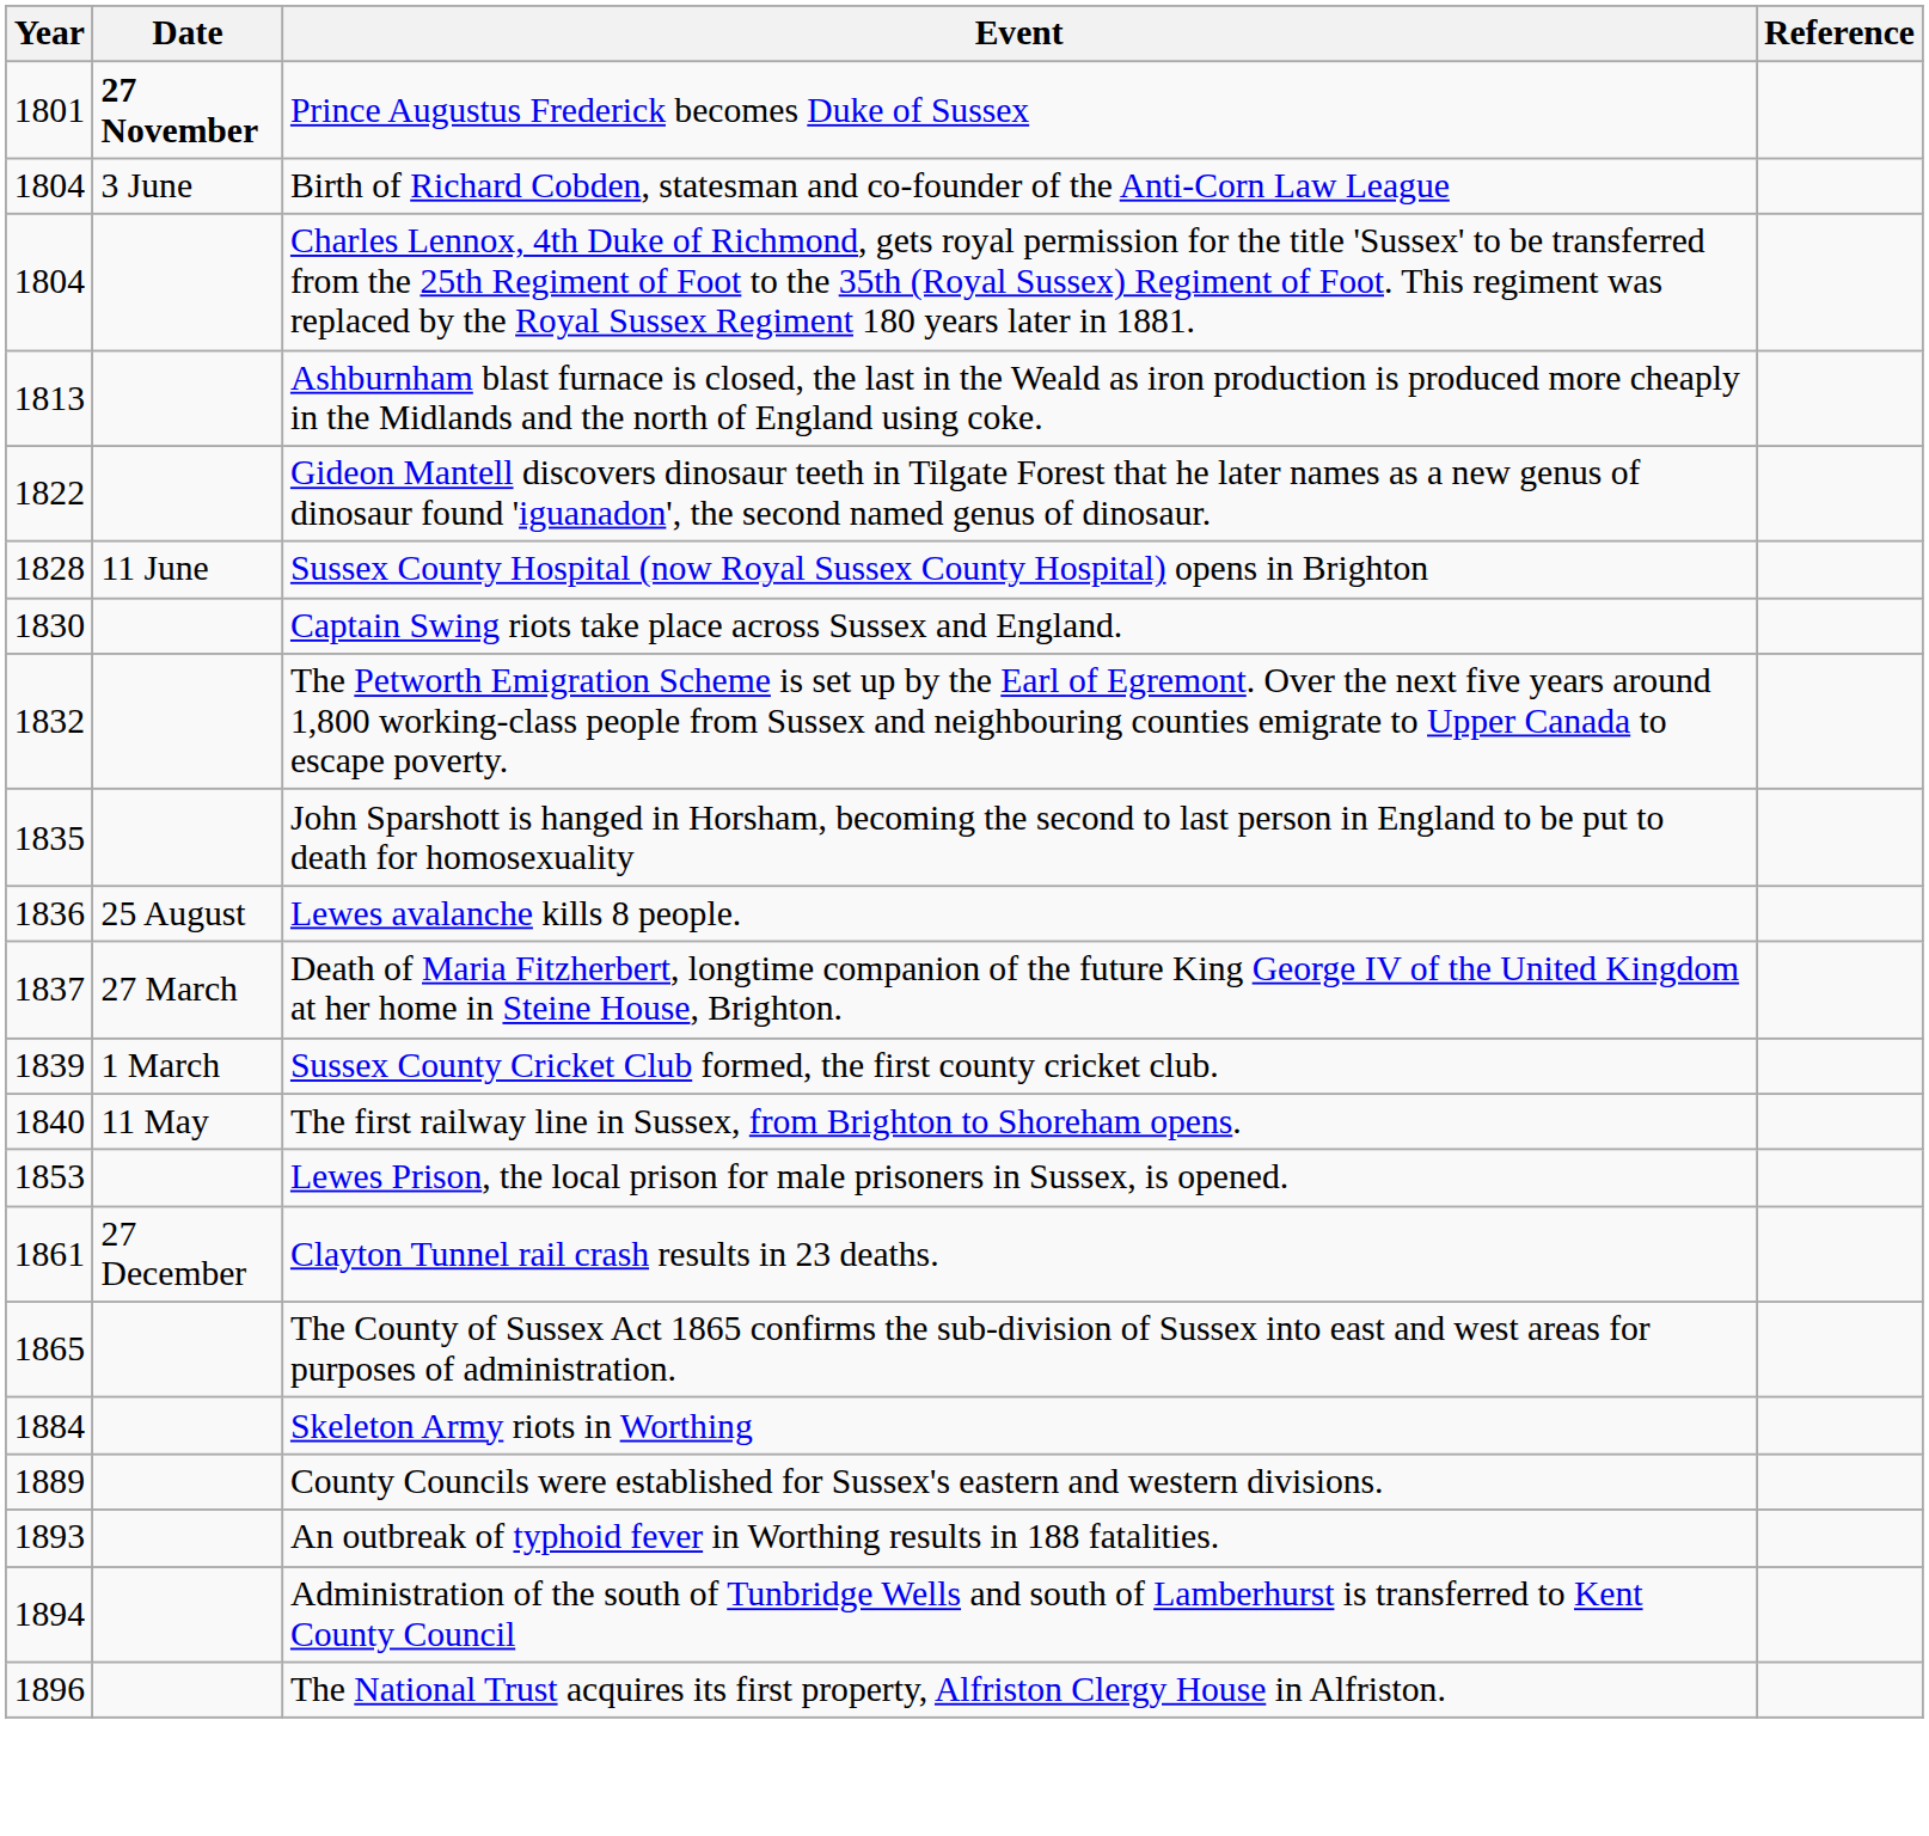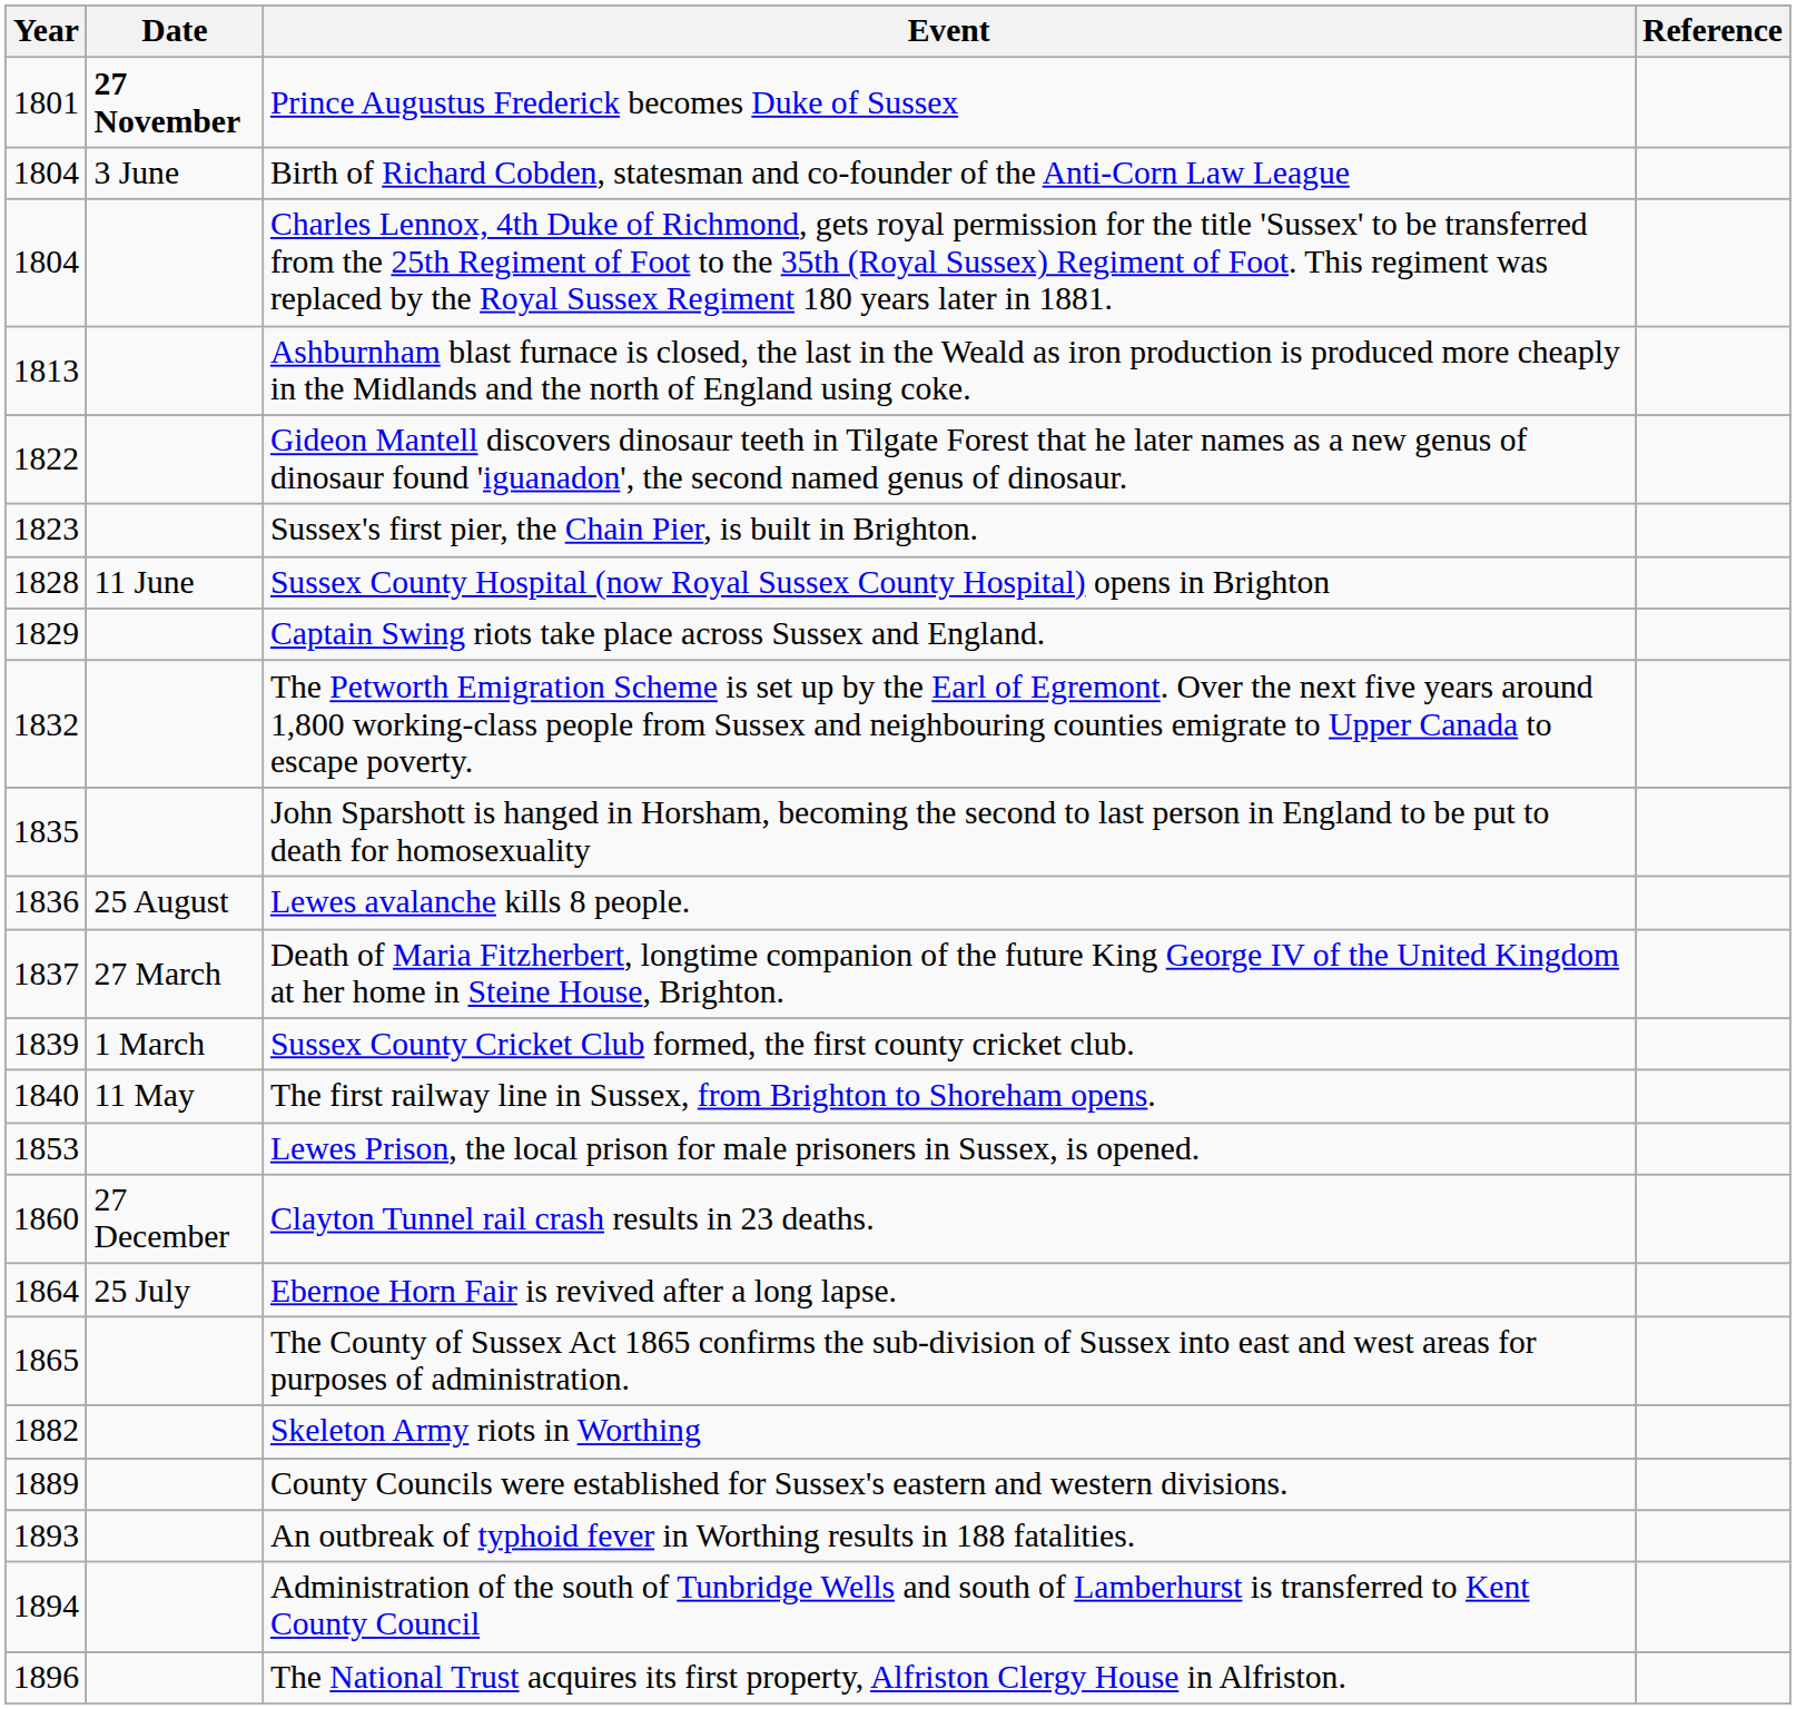+ row: 1823 | Sussex's first pier, the Chain Pier, is built in Brighton.
Captain Swing riots take place across Sussex and England. | Year: 1830 -> 1829
Clayton Tunnel rail crash results in 23 deaths. | Year: 1861 -> 1860
+ row: 1864 | 25 July | Ebernoe Horn Fair is revived after a long lapse.
Skeleton Army riots in Worthing | Year: 1884 -> 1882
